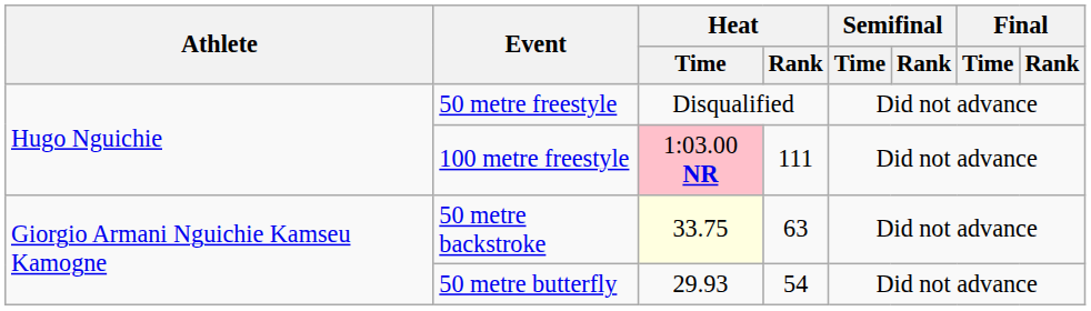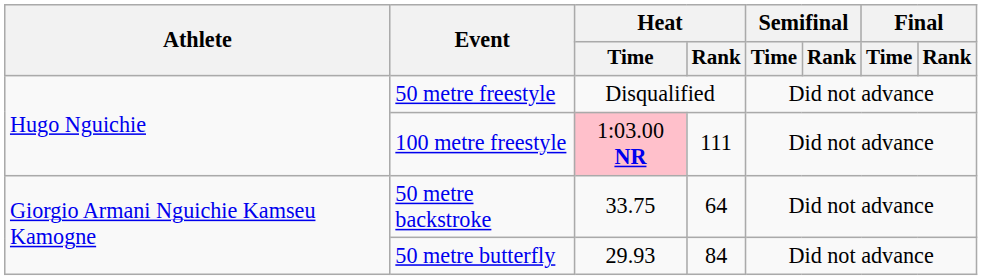50 metre backstroke | Heat / Time: lightyellow background -> no background
50 metre backstroke | Heat / Rank: 63 -> 64
50 metre butterfly | Heat / Rank: 54 -> 84
